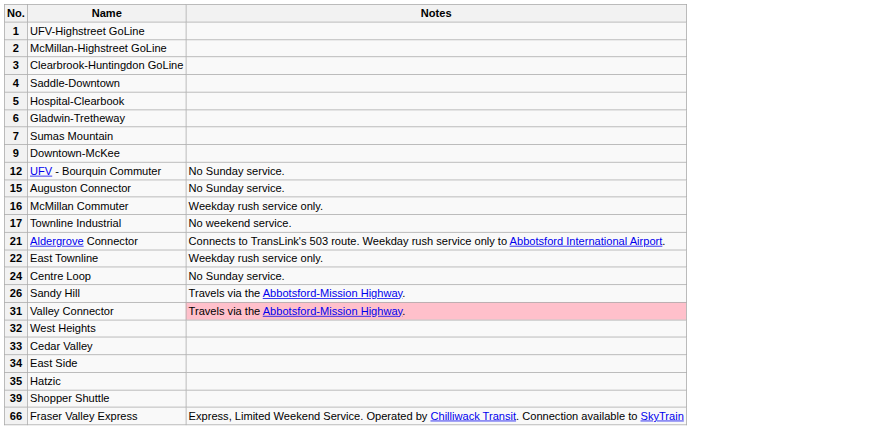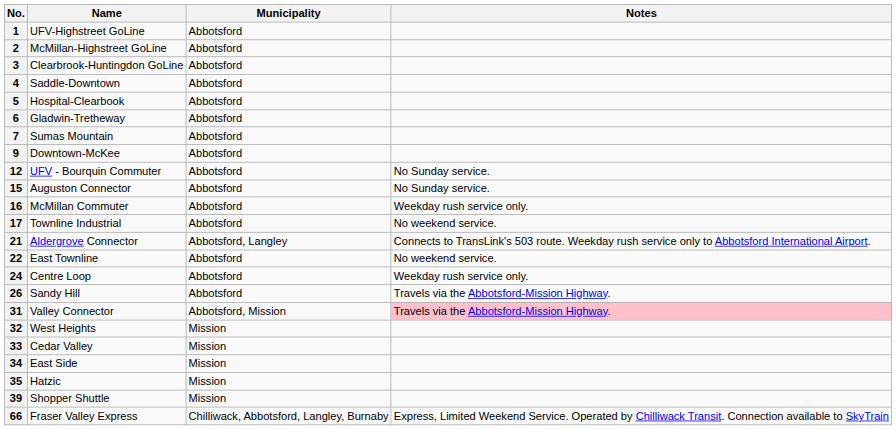+ column: Municipality | Abbotsford | Abbotsford | Abbotsford | Abbotsford | Abbotsford | Abbotsford | Abbotsford | Abbotsford | Abbotsford | Abbotsford | Abbotsford | Abbotsford | Abbotsford, Langley | Abbotsford | Abbotsford | Abbotsford | Abbotsford, Mission | Mission | Mission | Mission | Mission | Mission | Chilliwack, Abbotsford, Langley, Burnaby
22 | Notes: Weekday rush service only. -> No weekend service.
24 | Notes: No Sunday service. -> Weekday rush service only.
